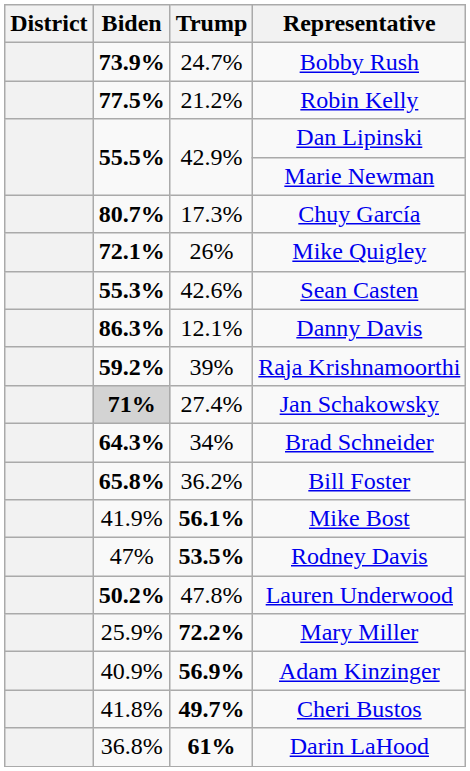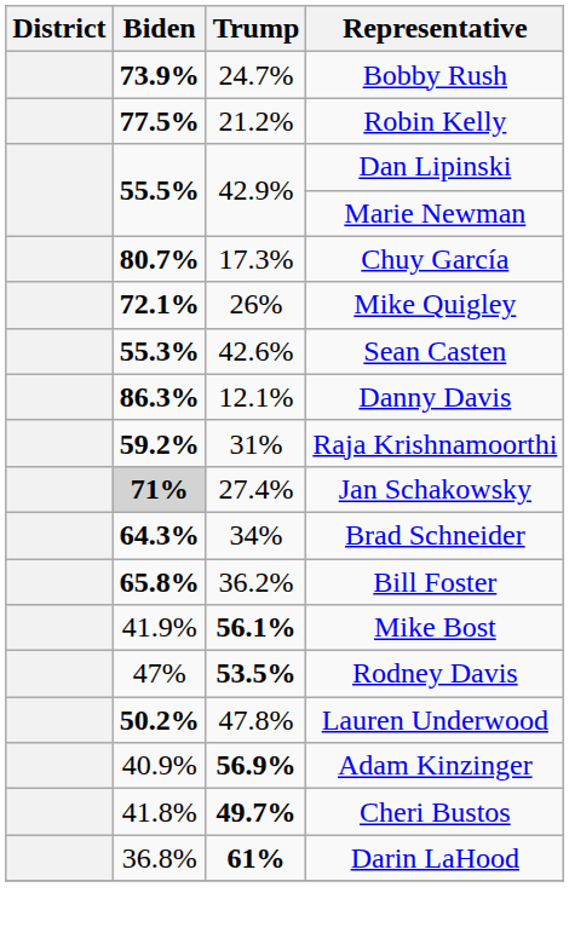Raja Krishnamoorthi | Trump: 39% -> 31%
- row: 25.9% | 72.2% | Mary Miller
